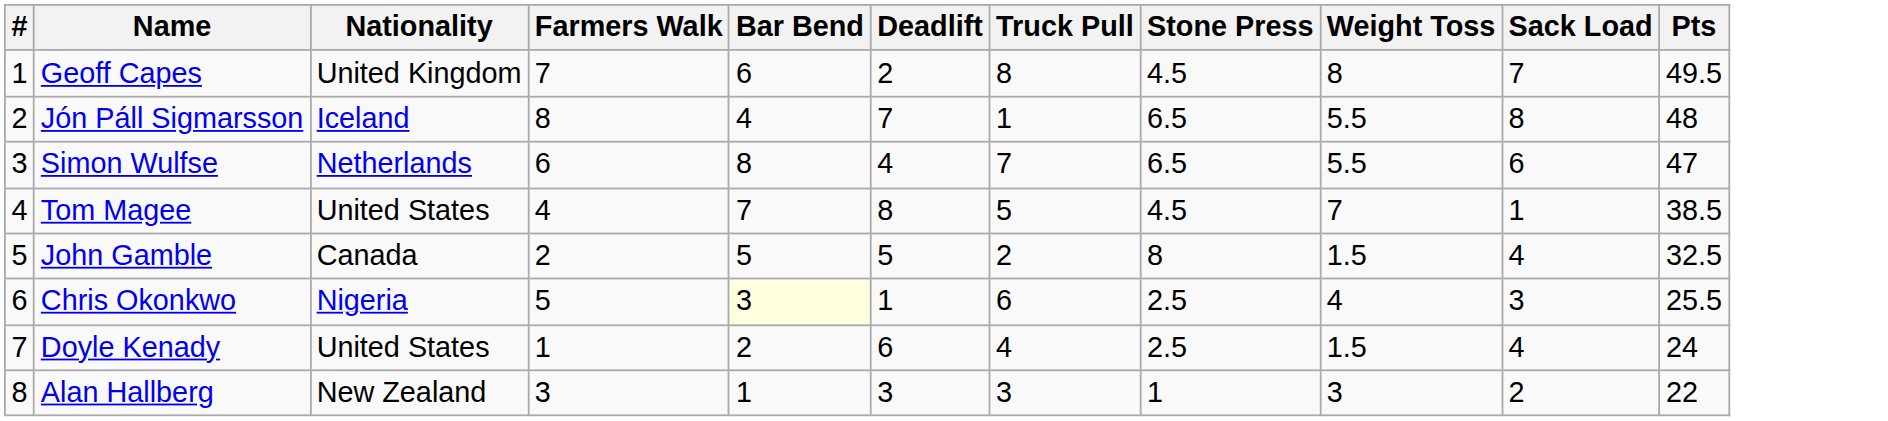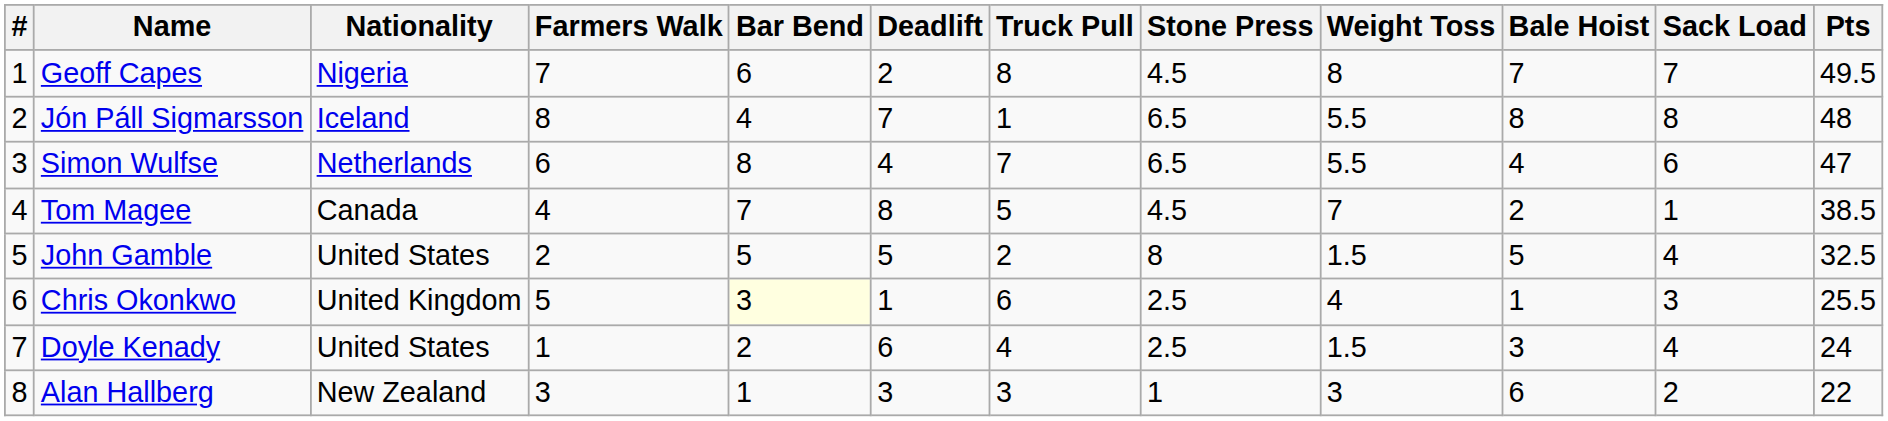+ column: Bale Hoist | 7 | 8 | 4 | 2 | 5 | 1 | 3 | 6
Geoff Capes | Nationality: United Kingdom -> Nigeria
Tom Magee | Nationality: United States -> Canada
John Gamble | Nationality: Canada -> United States
Chris Okonkwo | Nationality: Nigeria -> United Kingdom
